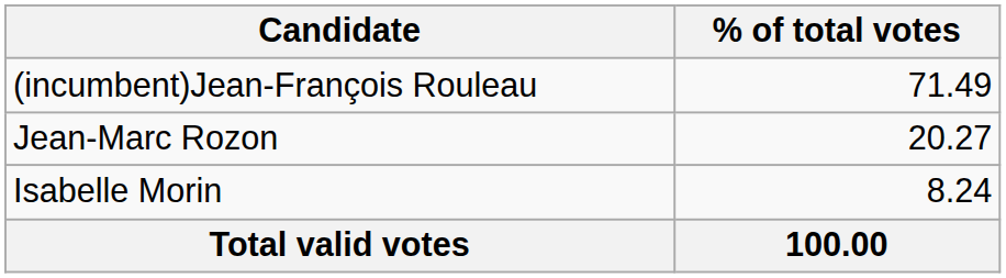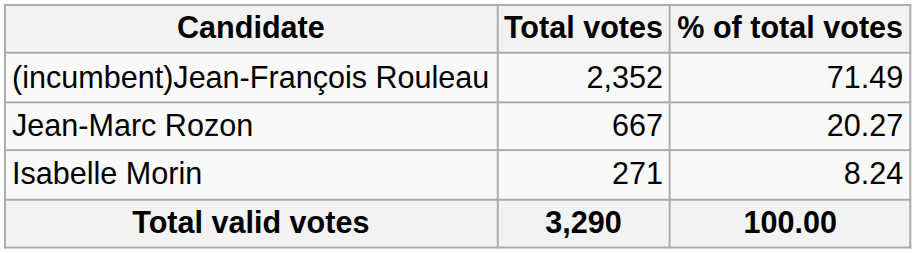+ column: Total votes | 2,352 | 667 | 271 | 3,290
